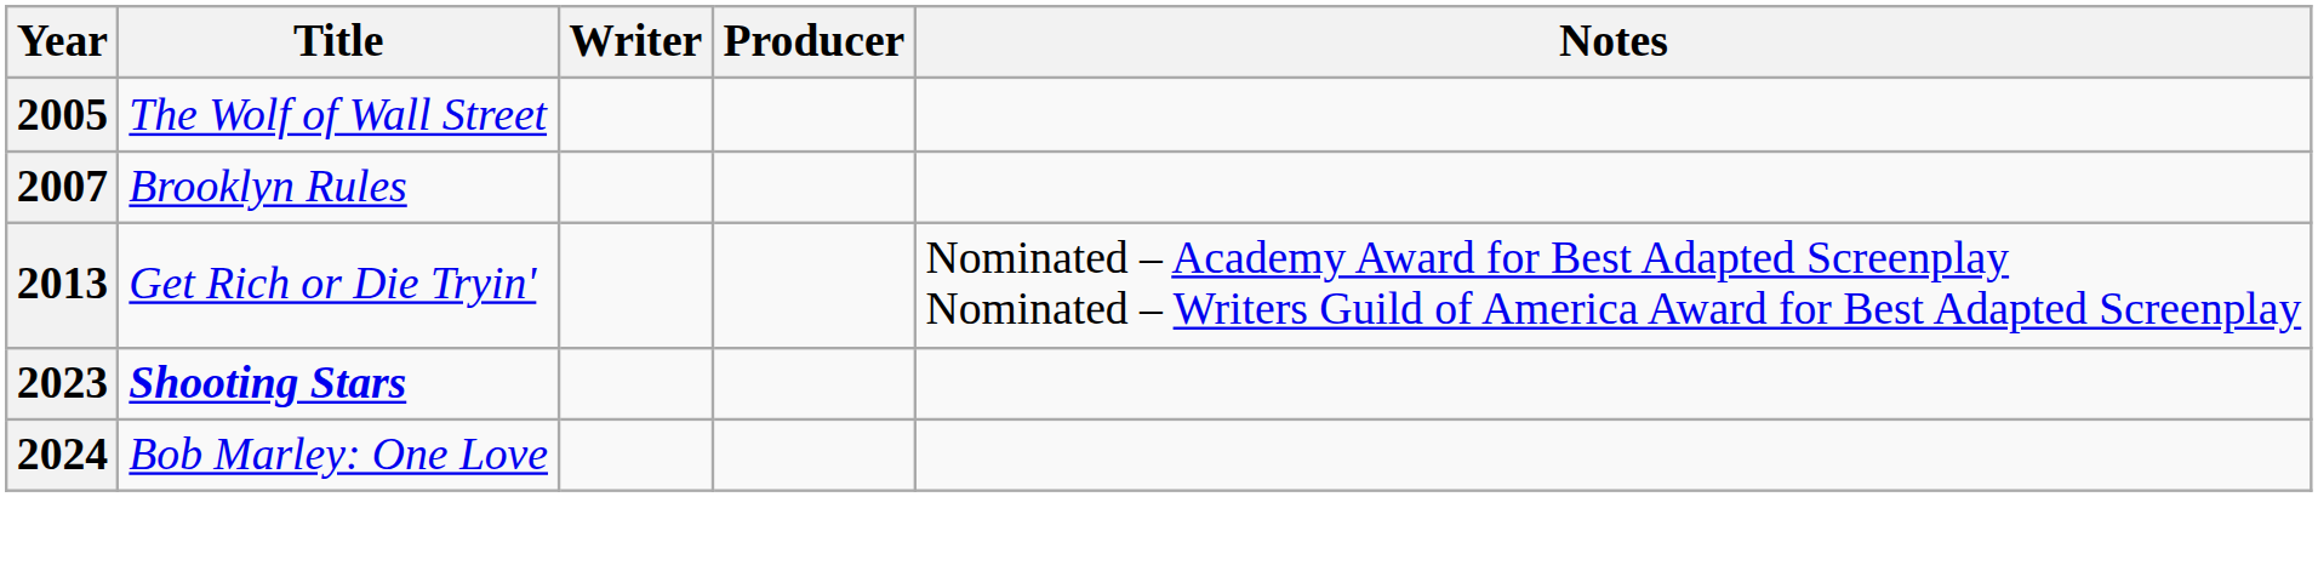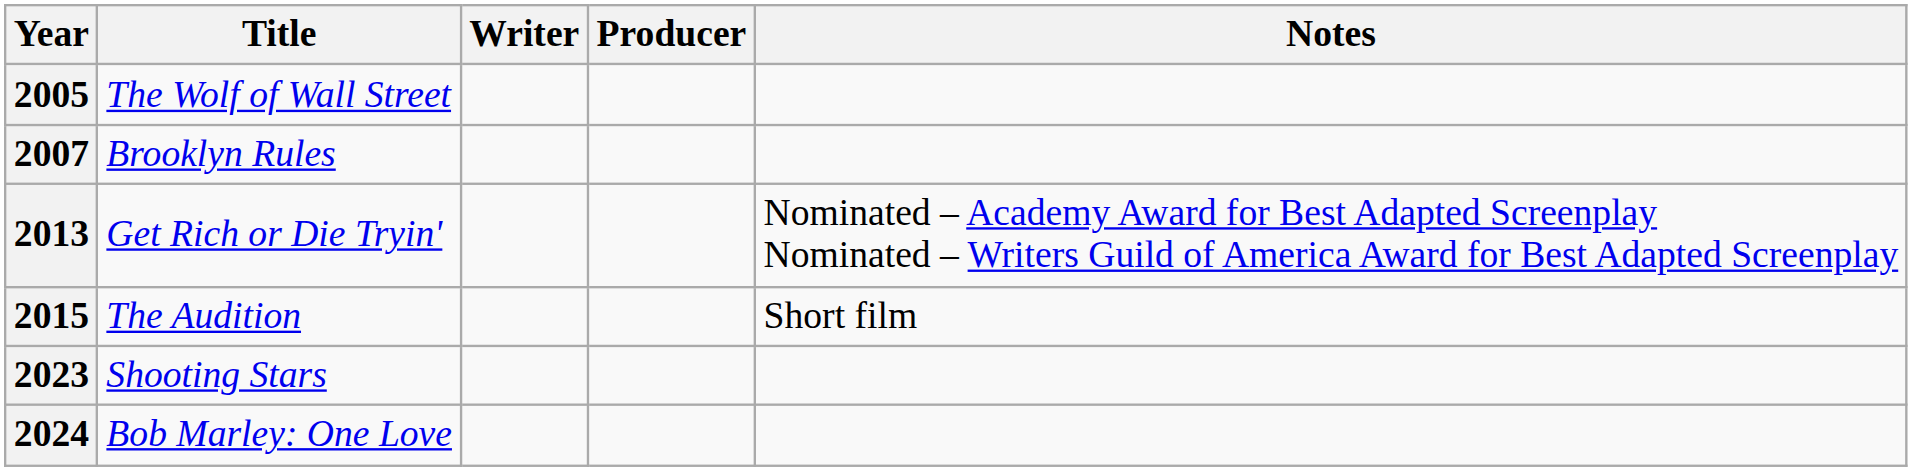+ row: 2015 | The Audition | Short film
2023 | Title: bold -> normal
